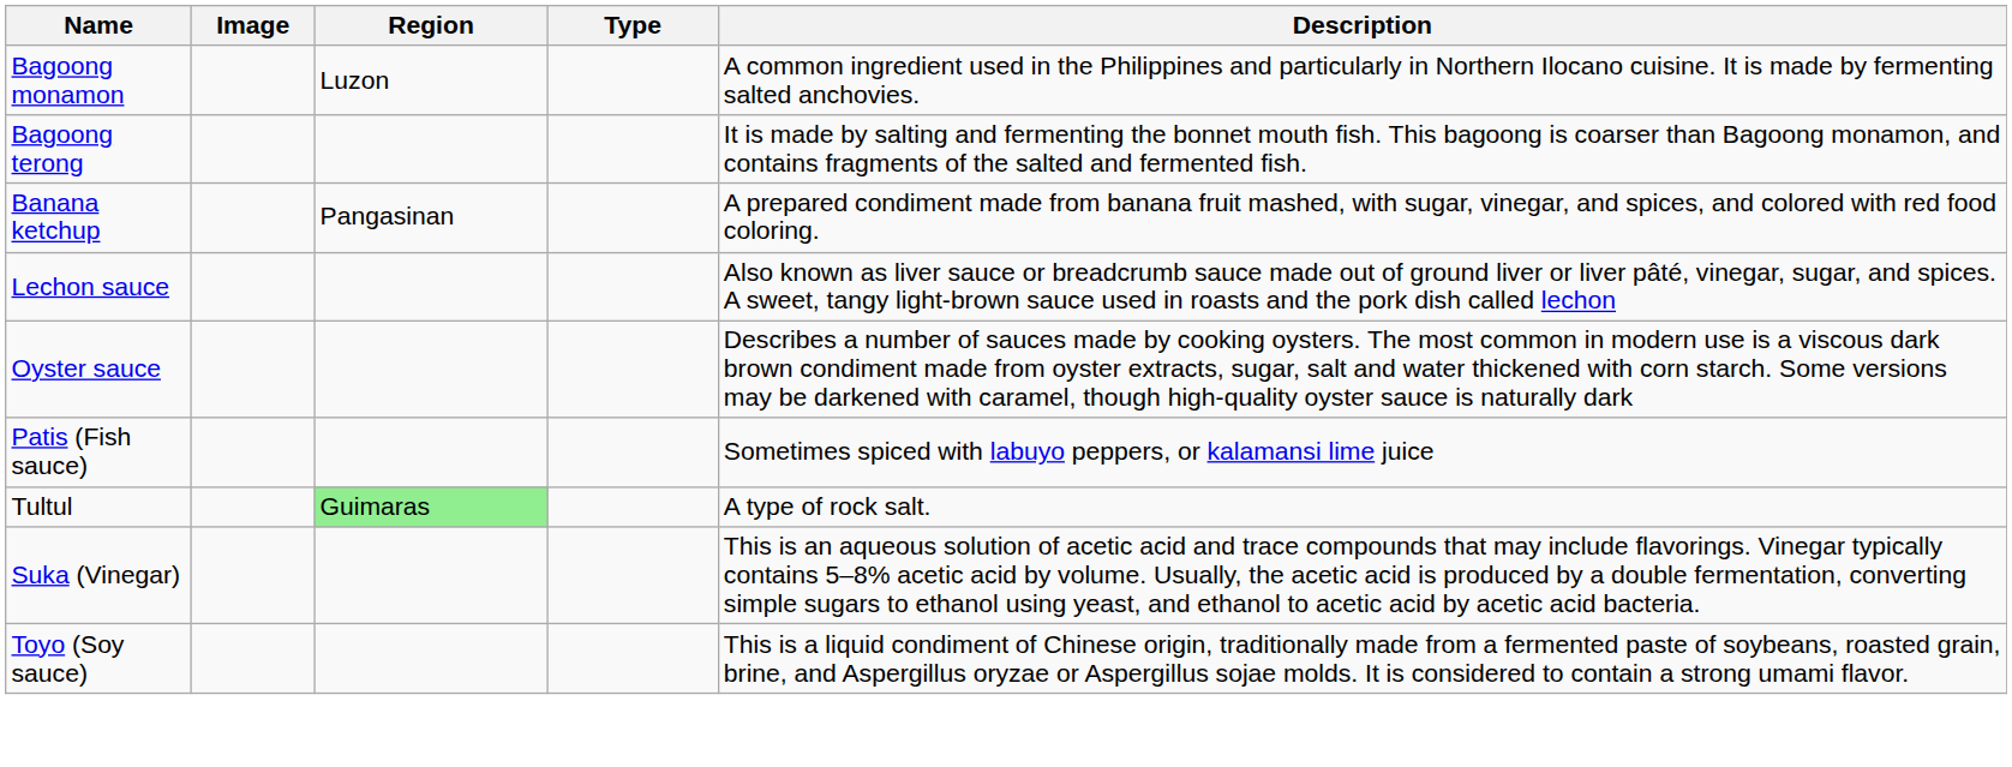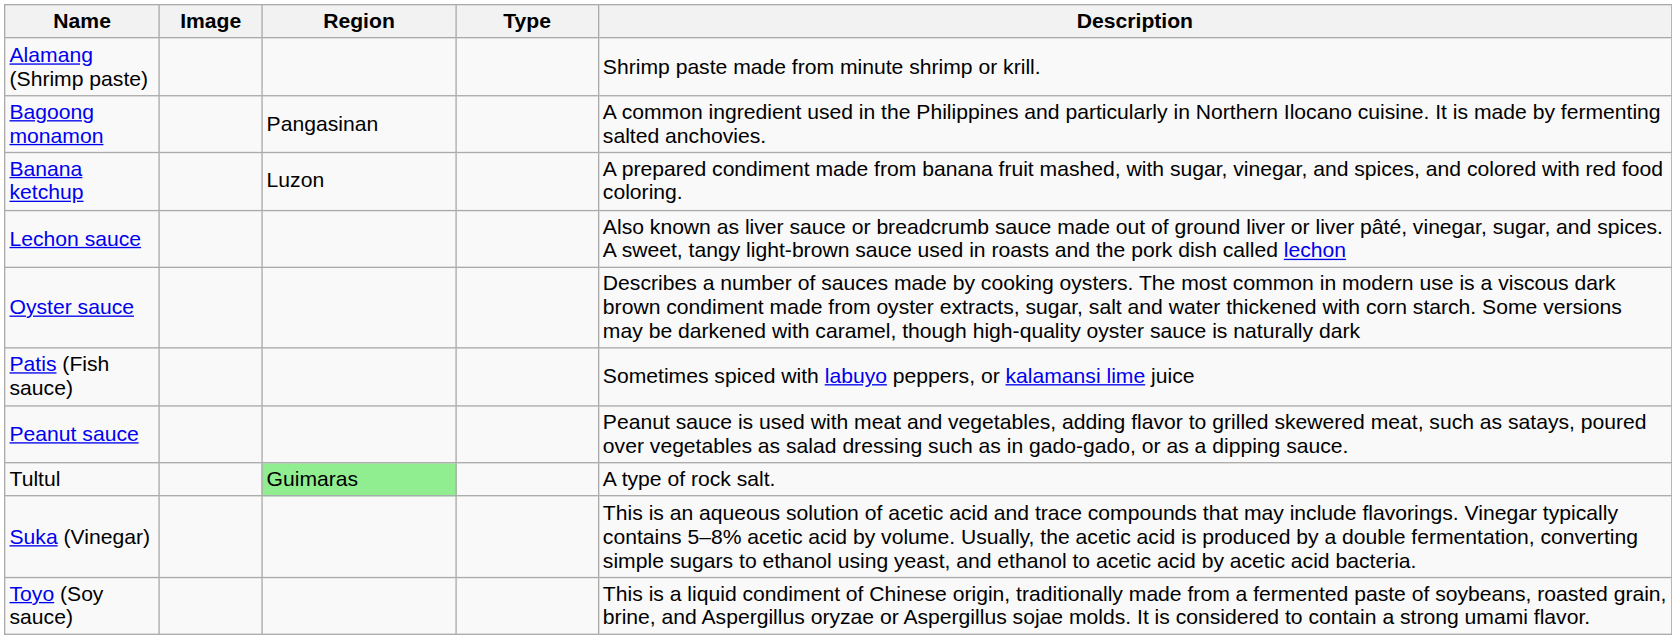+ row: Alamang (Shrimp paste) | Shrimp paste made from minute shrimp or krill.
Bagoong monamon | Region: Luzon -> Pangasinan
- row: Bagoong terong | It is made by salting and fermenting the bonnet mouth fish. This bagoong is coarser than Bagoong monamon, and contains fragments of the salted and fermented fish.
Banana ketchup | Region: Pangasinan -> Luzon
+ row: Peanut sauce | Peanut sauce is used with meat and vegetables, adding flavor to grilled skewered meat, such as satays, poured over vegetables as salad dressing such as in gado-gado, or as a dipping sauce.
